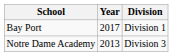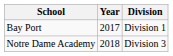Notre Dame Academy | Year: 2013 -> 2018
